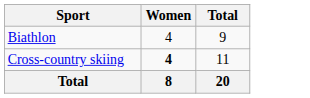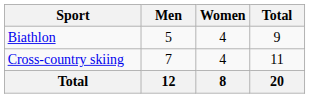+ column: Men | 5 | 7 | 12
Cross-country skiing | Women: bold -> normal
